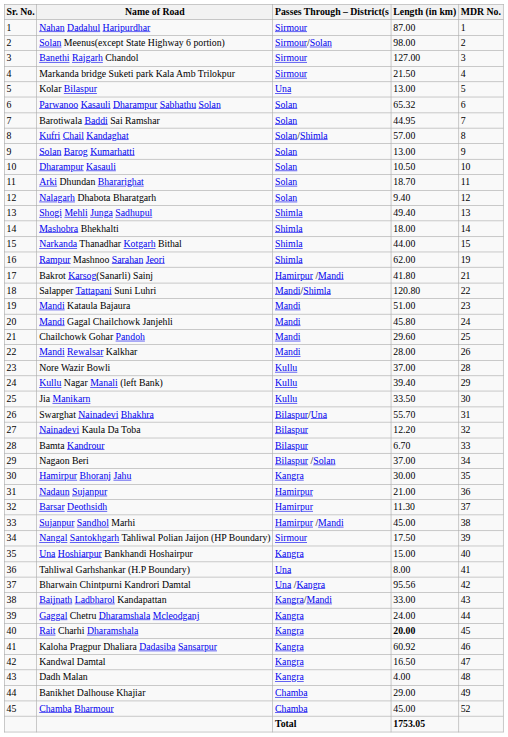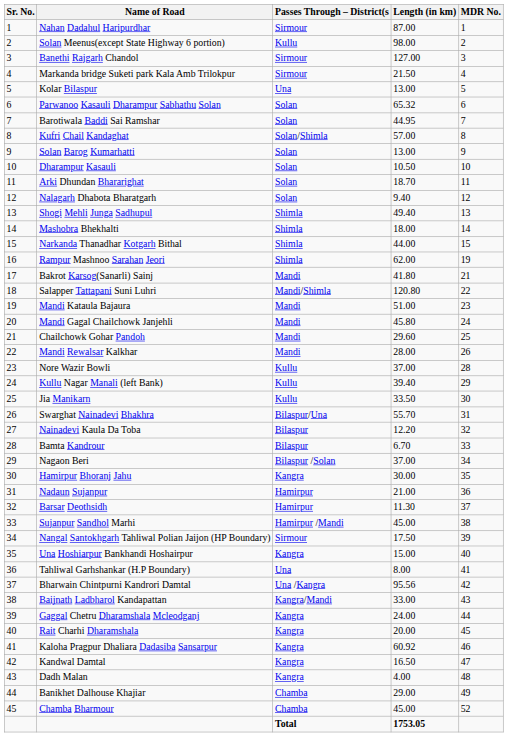Solan Meenus(except State Highway 6 portion) | Passes Through – District(s: Sirmour/Solan -> Kullu
Bakrot Karsog(Sanarli) Sainj | Passes Through – District(s: Hamirpur /Mandi -> Mandi
Rait Charhi Dharamshala | Length (in km): bold -> normal
